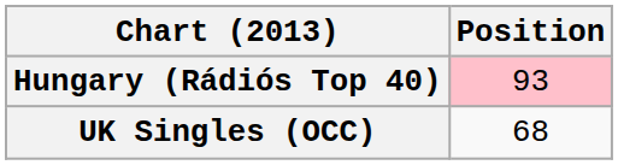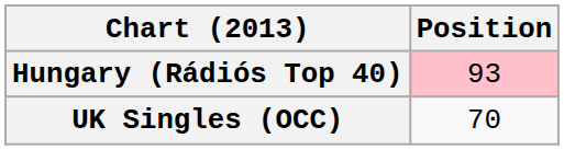UK Singles (OCC) | Position: 68 -> 70
